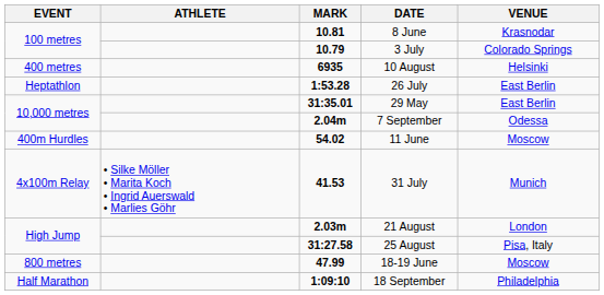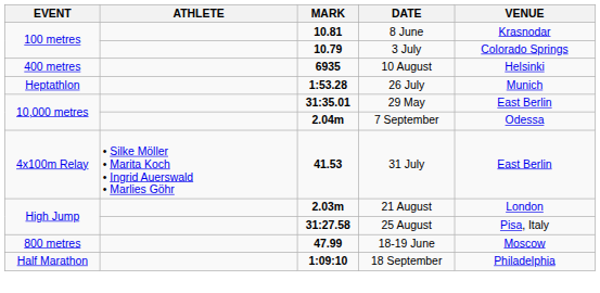26 July | VENUE: East Berlin -> Munich
- row: 400m Hurdles | 54.02 | 11 June | Moscow
31 July | VENUE: Munich -> East Berlin
